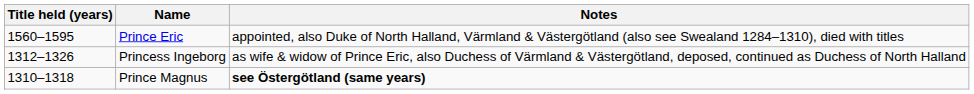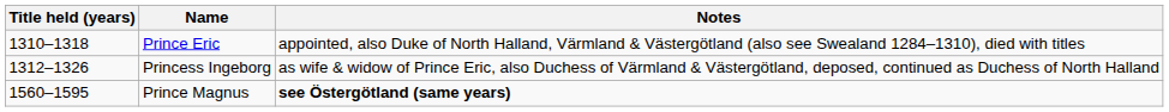Prince Eric | Title held (years): 1560–1595 -> 1310–1318
Prince Magnus | Title held (years): 1310–1318 -> 1560–1595
